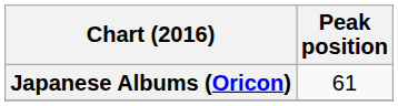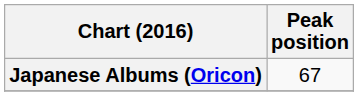Japanese Albums (Oricon) | Peak position: 61 -> 67
